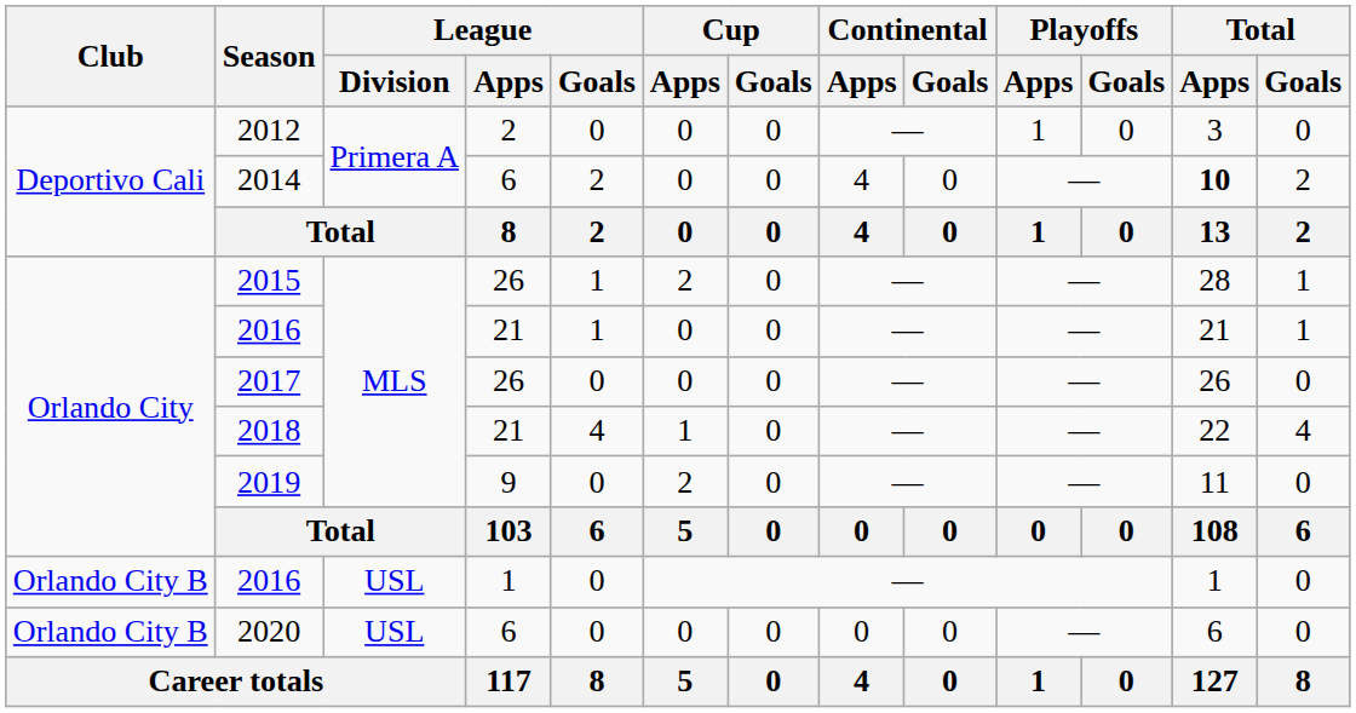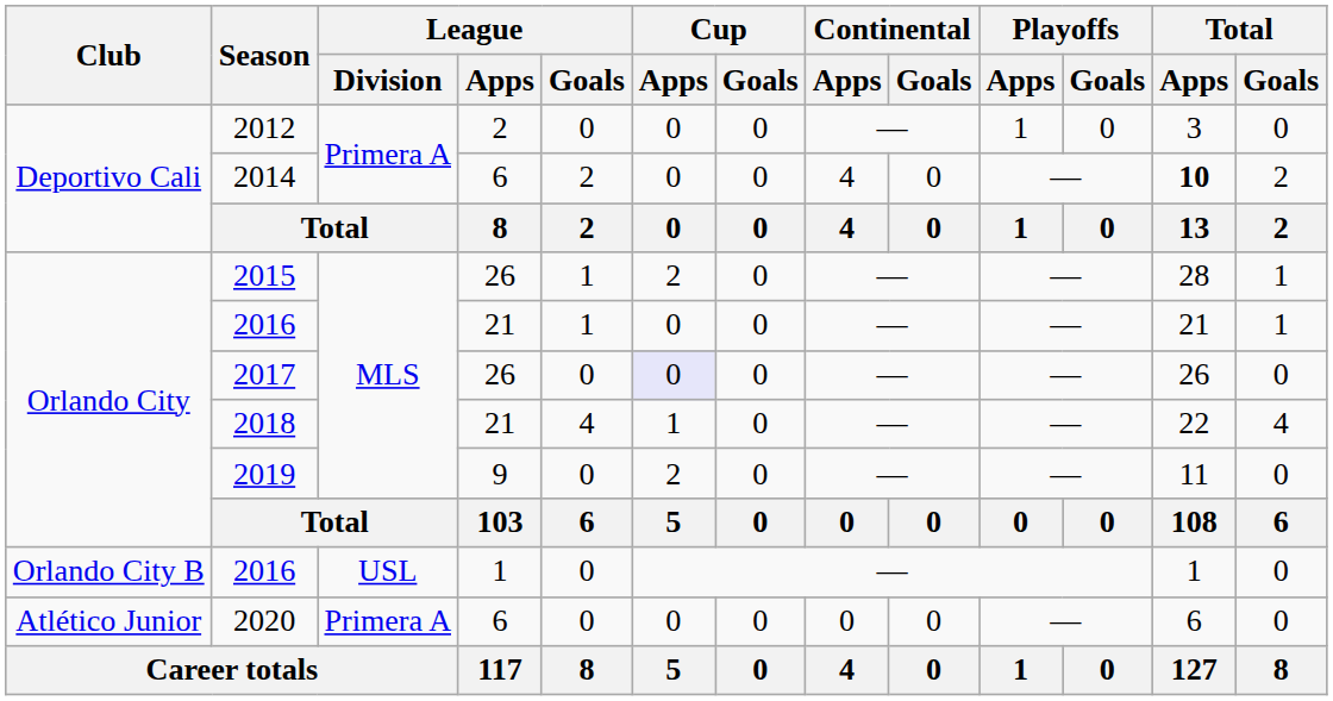2017 | Cup / Apps: no background -> lavender background
2020 | Club: Orlando City B -> Atlético Junior
2020 | League / Division: USL -> Primera A
